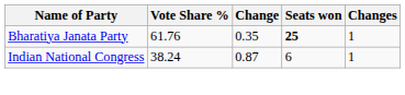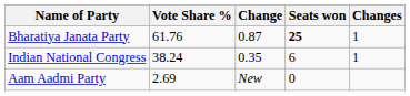Bharatiya Janata Party | Change: 0.35 -> 0.87
Indian National Congress | Change: 0.87 -> 0.35
+ row: Aam Aadmi Party | 2.69 | New | 0
